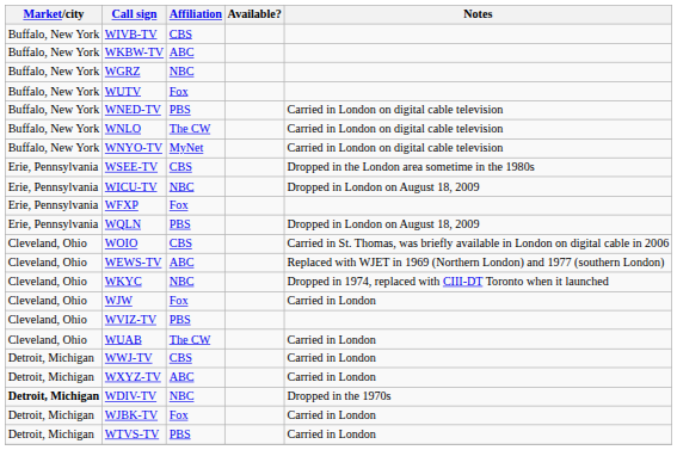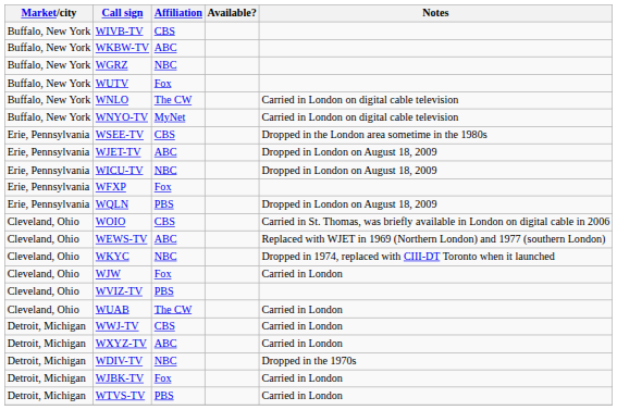- row: Buffalo, New York | WNED-TV | PBS | Carried in London on digital cable television
+ row: Erie, Pennsylvania | WJET-TV | ABC | Dropped in London on August 18, 2009
WDIV-TV | Market/city: bold -> normal
